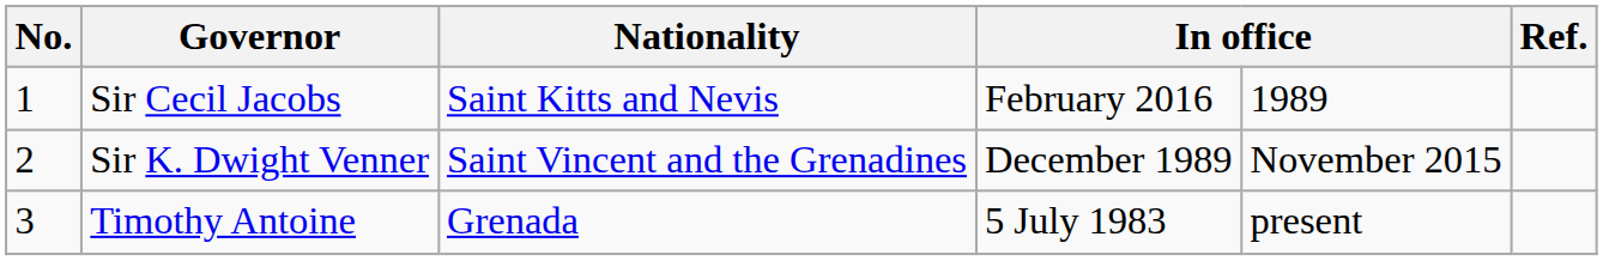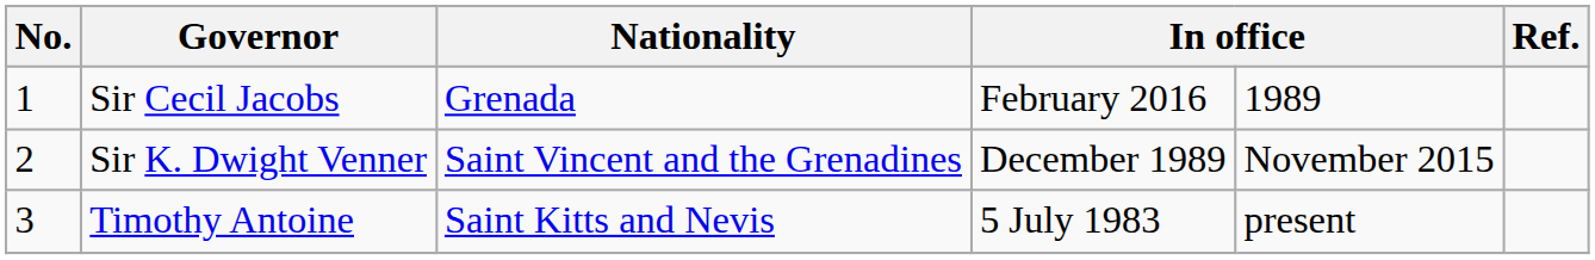Sir Cecil Jacobs | Nationality: Saint Kitts and Nevis -> Grenada
Timothy Antoine | Nationality: Grenada -> Saint Kitts and Nevis
